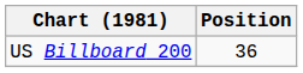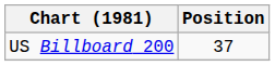US Billboard 200 | Position: 36 -> 37
